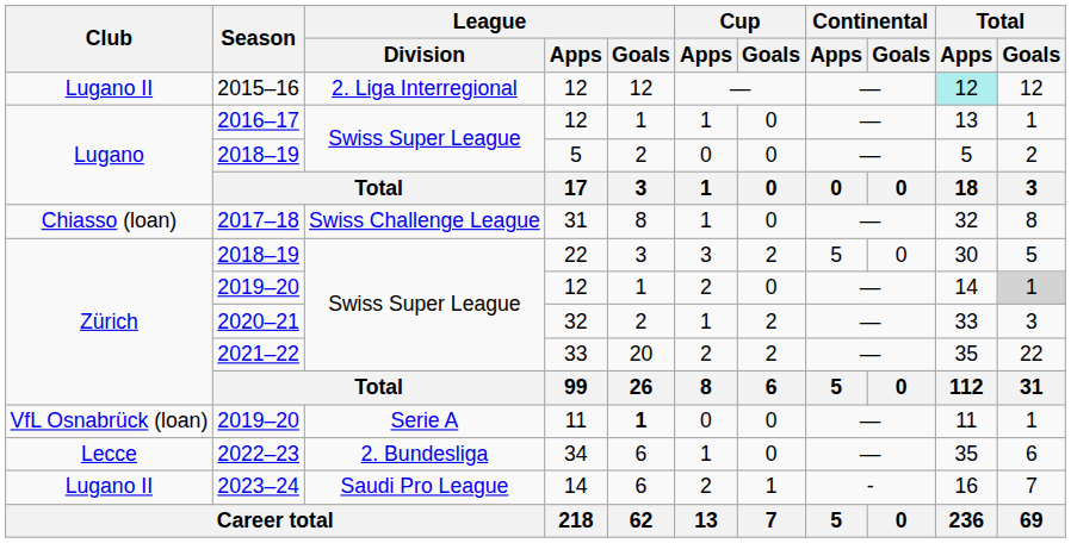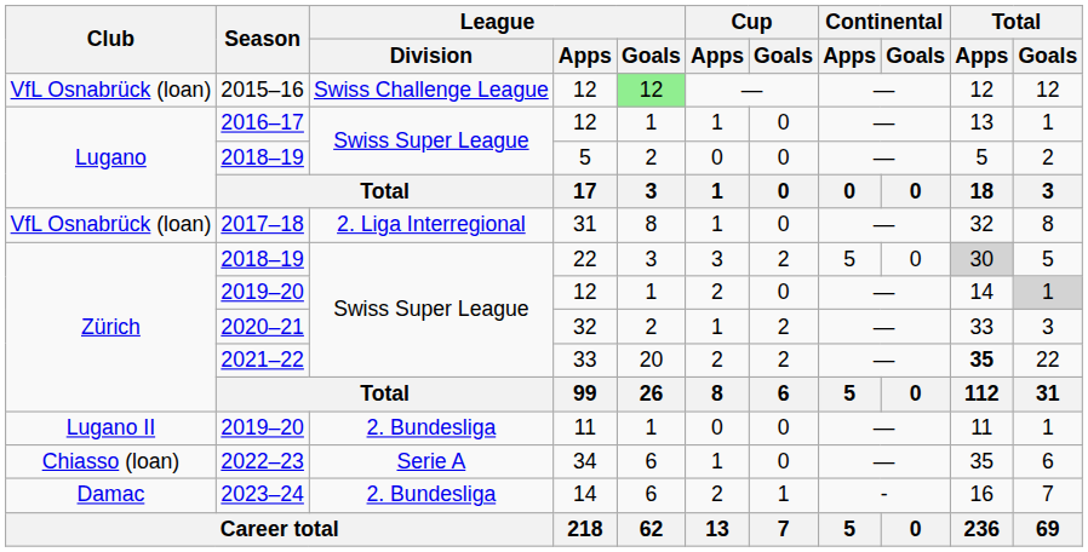2015–16 | Club: Lugano II -> VfL Osnabrück (loan)
2015–16 | League / Division: 2. Liga Interregional -> Swiss Challenge League
2015–16 | League / Goals: no background -> lightgreen background
2015–16 | Total / Apps: paleturquoise background -> no background
2017–18 | Club: Chiasso (loan) -> VfL Osnabrück (loan)
2017–18 | League / Division: Swiss Challenge League -> 2. Liga Interregional
2018–19 / 22 | Total / Apps: no background -> lightgrey background
2021–22 | Total / Apps: normal -> bold
2019–20 / 11 | Club: VfL Osnabrück (loan) -> Lugano II
2019–20 / 11 | League / Division: Serie A -> 2. Bundesliga
2019–20 / 11 | League / Goals: bold -> normal
2022–23 | Club: Lecce -> Chiasso (loan)
2022–23 | League / Division: 2. Bundesliga -> Serie A
2023–24 | Club: Lugano II -> Damac
2023–24 | League / Division: Saudi Pro League -> 2. Bundesliga
